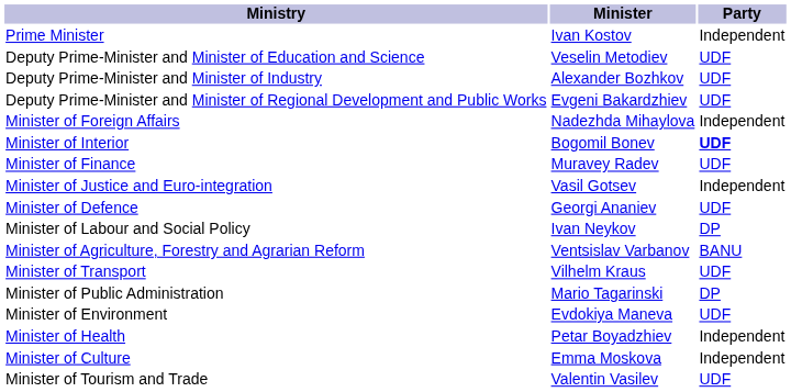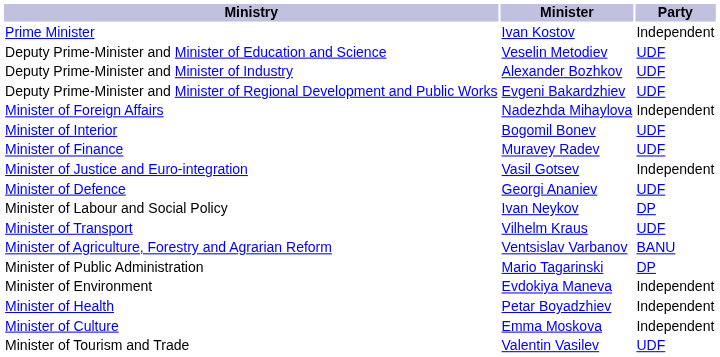Minister of Interior | Party: bold -> normal
rows swapped: Minister of Agriculture, Forestry and Agrarian Reform <-> Minister of Transport
Minister of Environment | Party: UDF -> Independent
